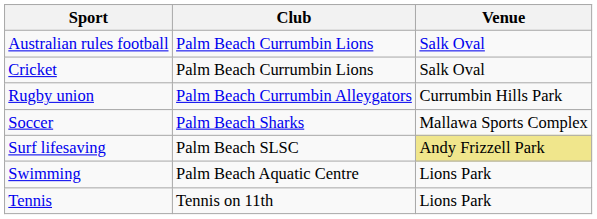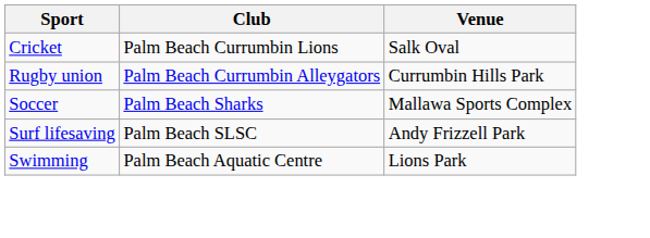- row: Australian rules football | Palm Beach Currumbin Lions | Salk Oval
Surf lifesaving | Venue: khaki background -> no background
- row: Tennis | Tennis on 11th | Lions Park
